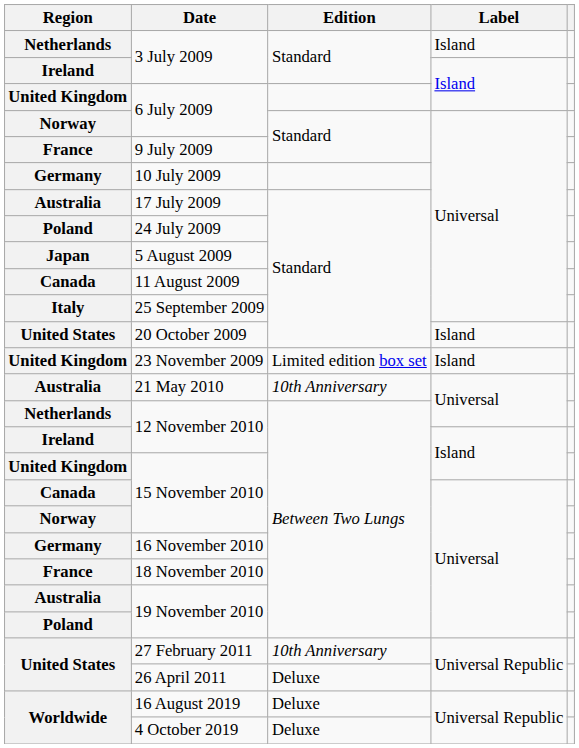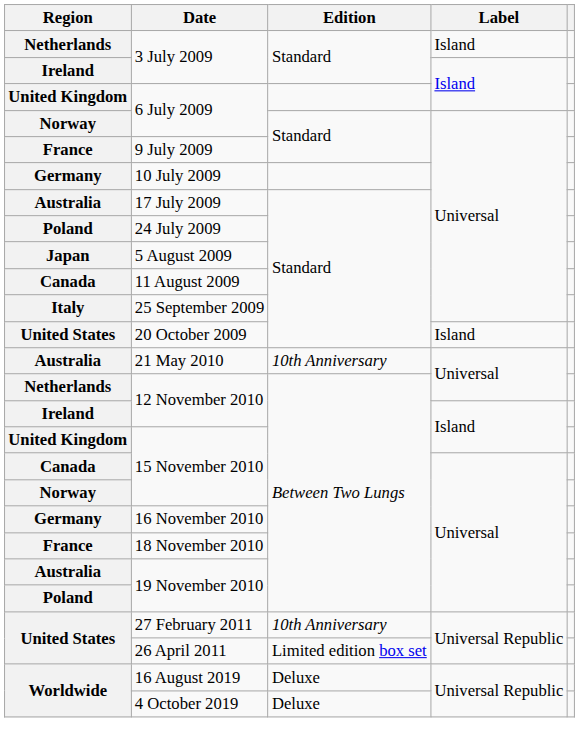- row: United Kingdom | 23 November 2009 | Limited edition box set | Island
26 April 2011 | Edition: Deluxe -> Limited edition box set
